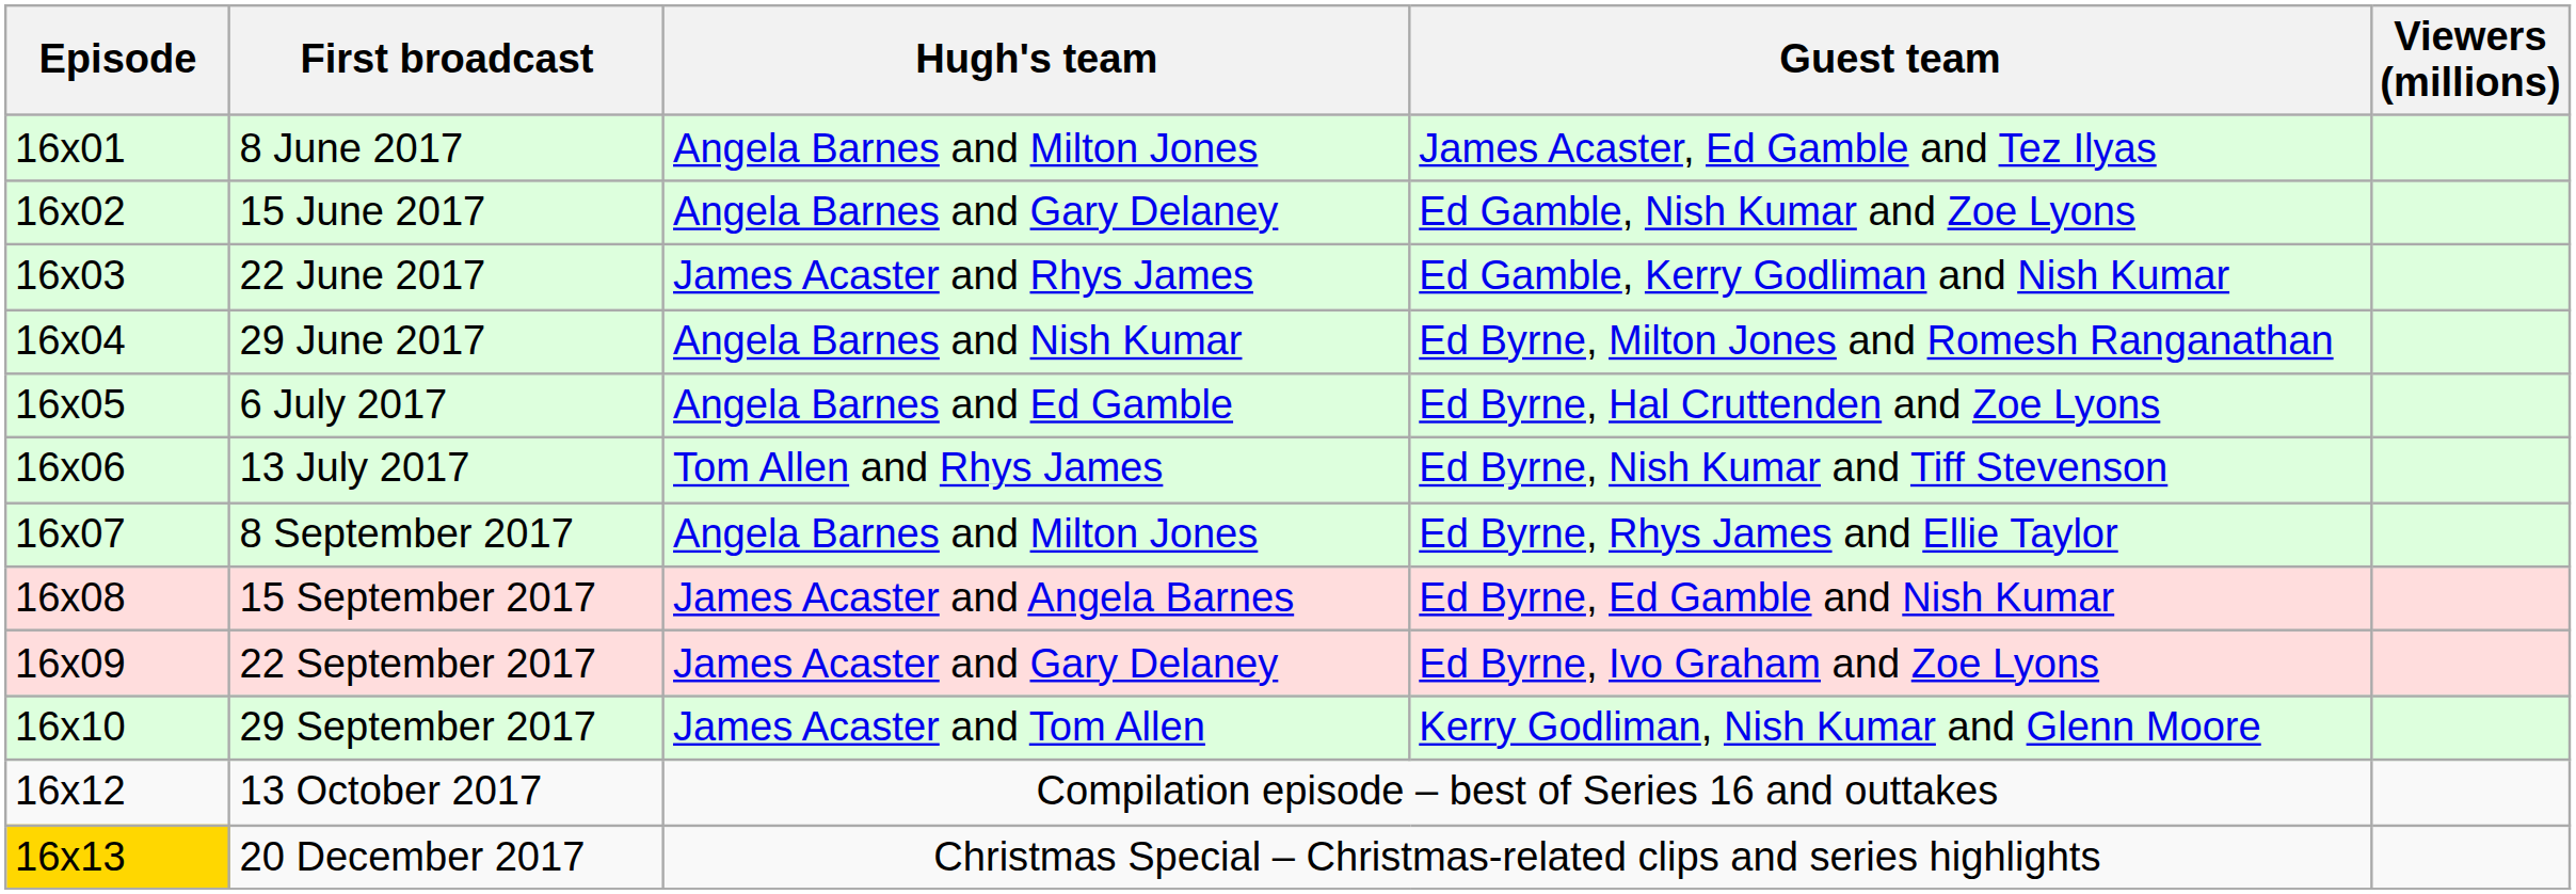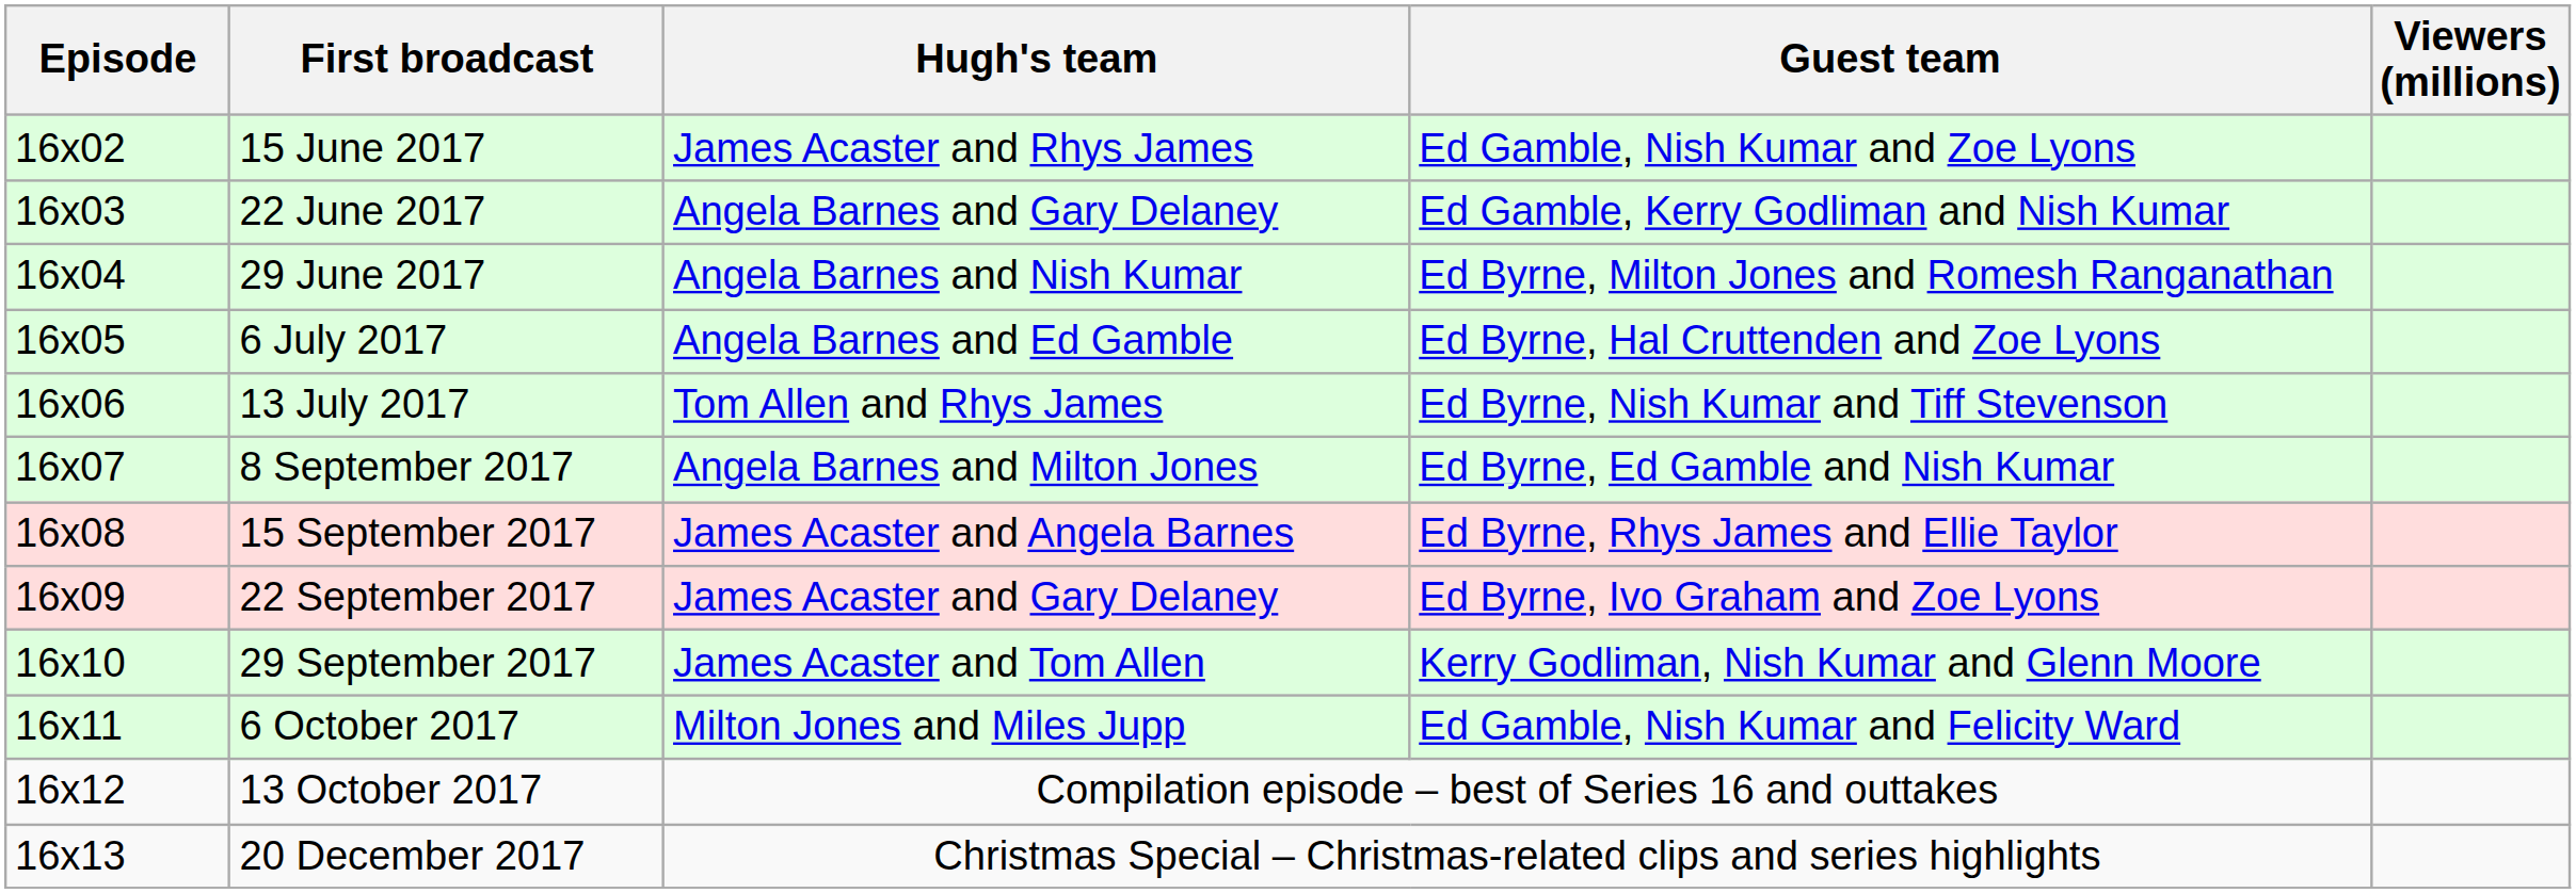- row: 16x01 | 8 June 2017 | Angela Barnes and Milton Jones | James Acaster, Ed Gamble and Tez Ilyas
15 June 2017 | Hugh's team: Angela Barnes and Gary Delaney -> James Acaster and Rhys James
22 June 2017 | Hugh's team: James Acaster and Rhys James -> Angela Barnes and Gary Delaney
8 September 2017 | Guest team: Ed Byrne, Rhys James and Ellie Taylor -> Ed Byrne, Ed Gamble and Nish Kumar
15 September 2017 | Guest team: Ed Byrne, Ed Gamble and Nish Kumar -> Ed Byrne, Rhys James and Ellie Taylor
+ row: 16x11 | 6 October 2017 | Milton Jones and Miles Jupp | Ed Gamble, Nish Kumar and Felicity Ward
20 December 2017 | Episode: gold background -> no background
